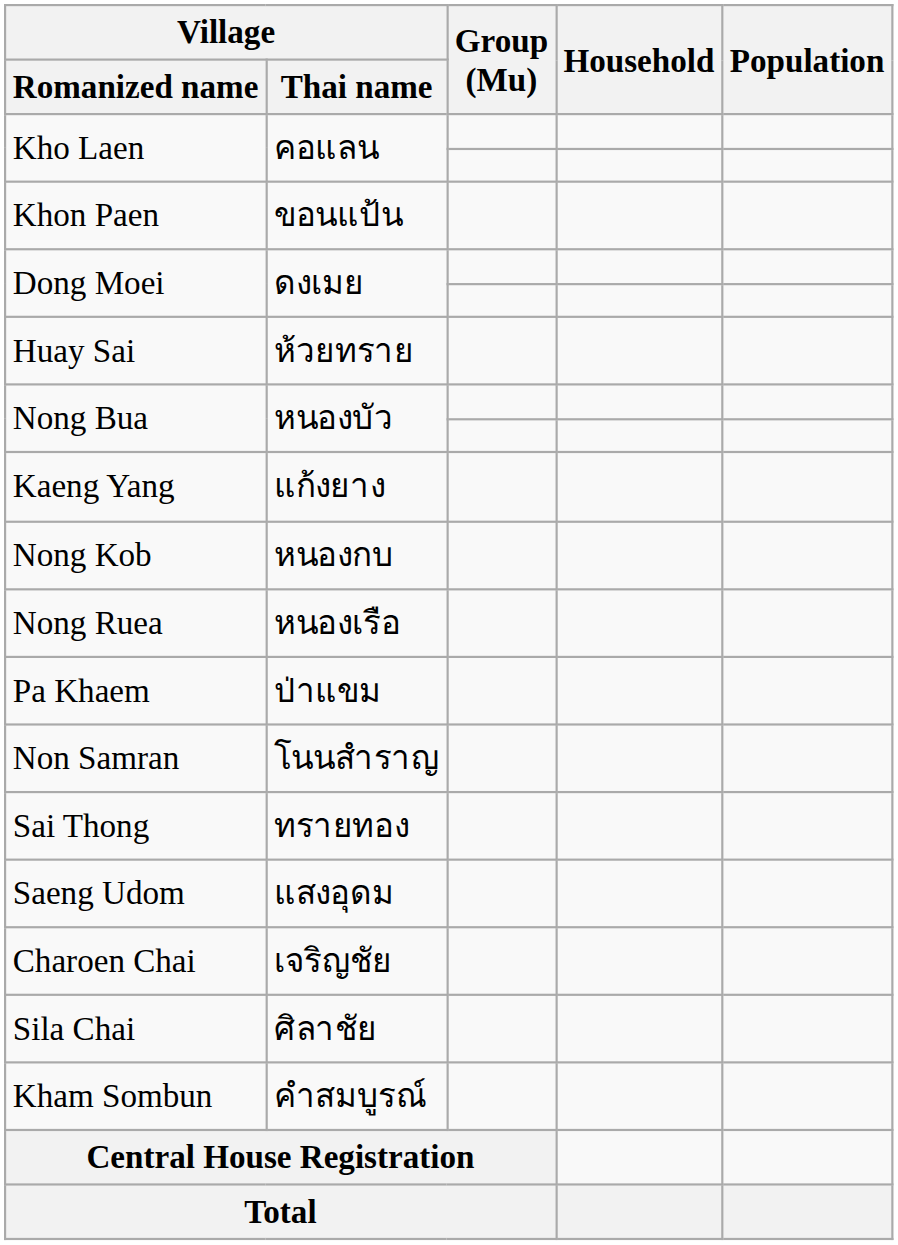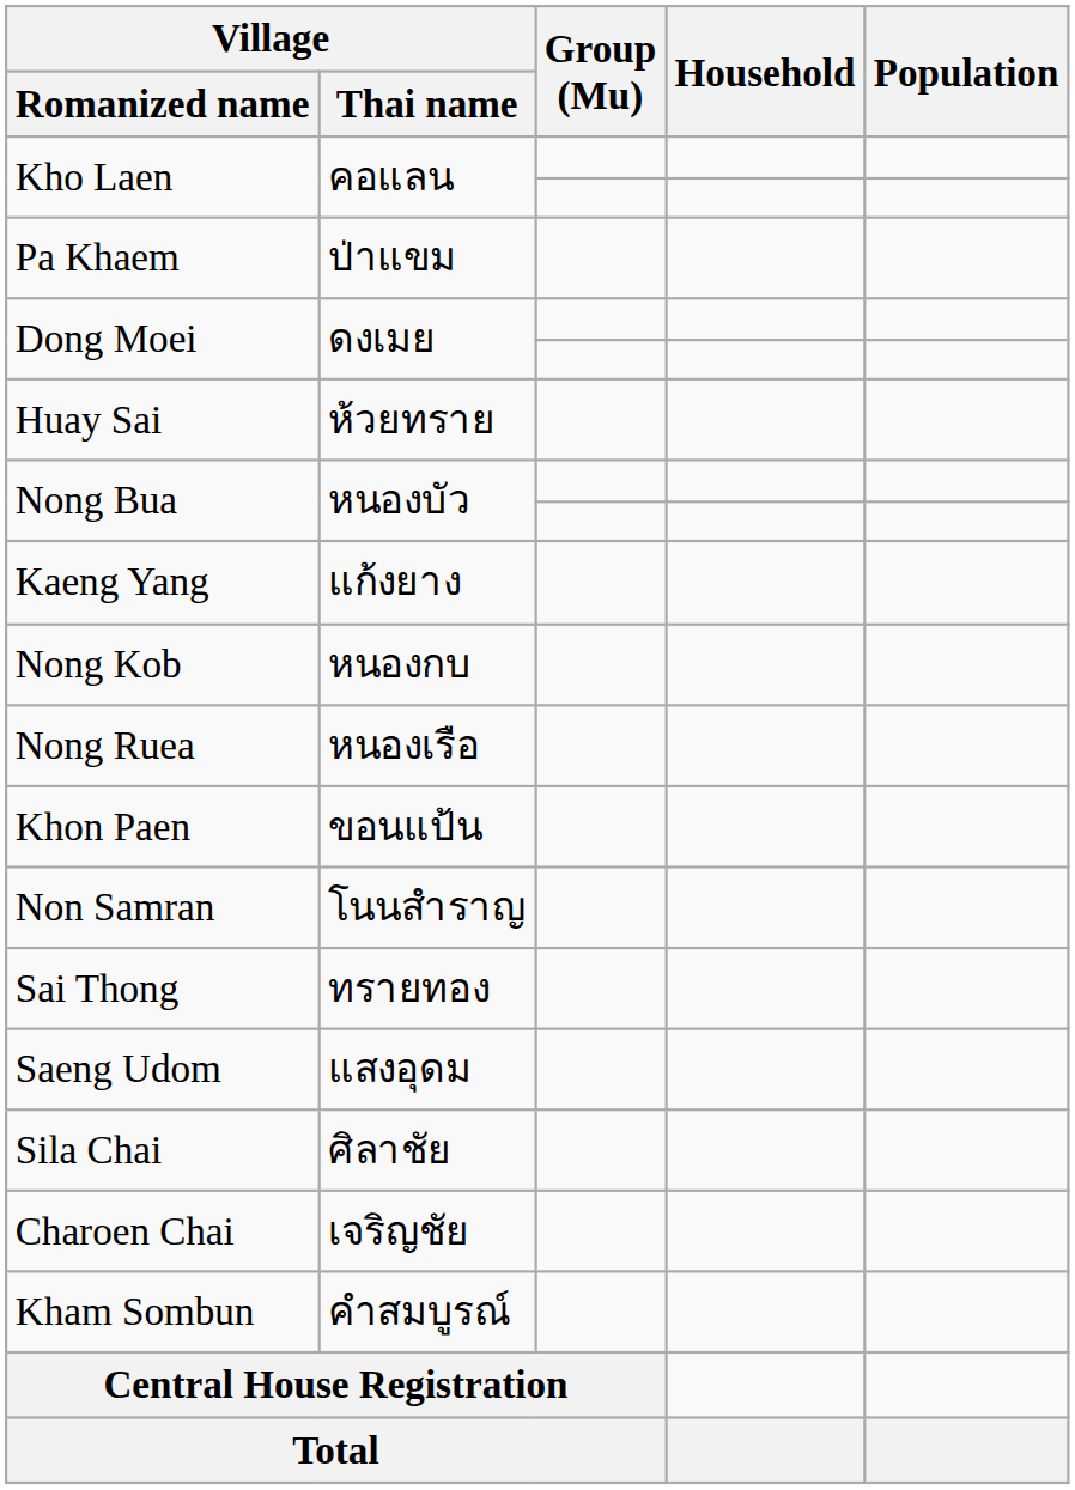rows swapped: Pa Khaem <-> Khon Paen
rows swapped: Sila Chai <-> Charoen Chai
